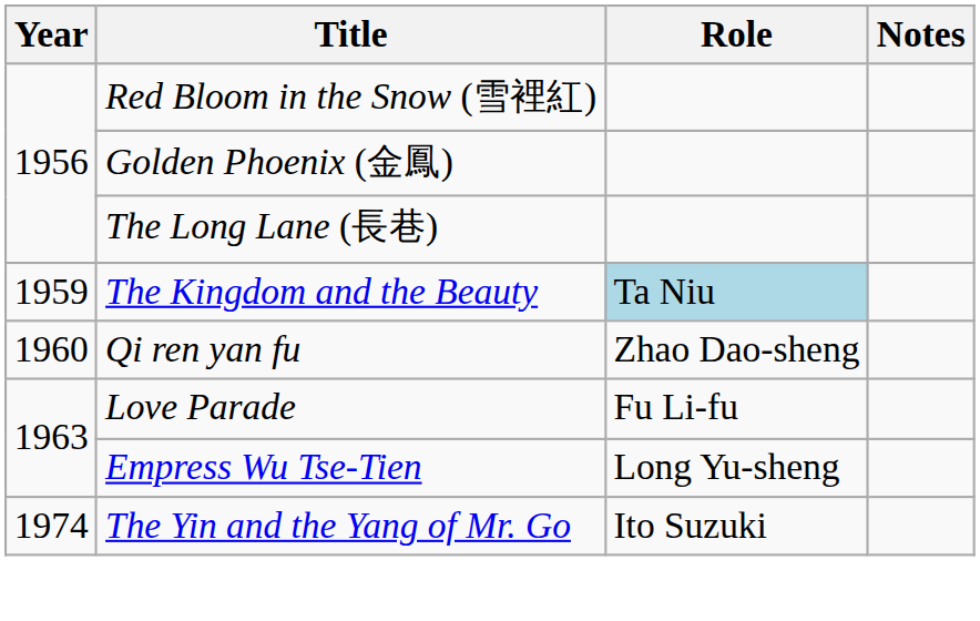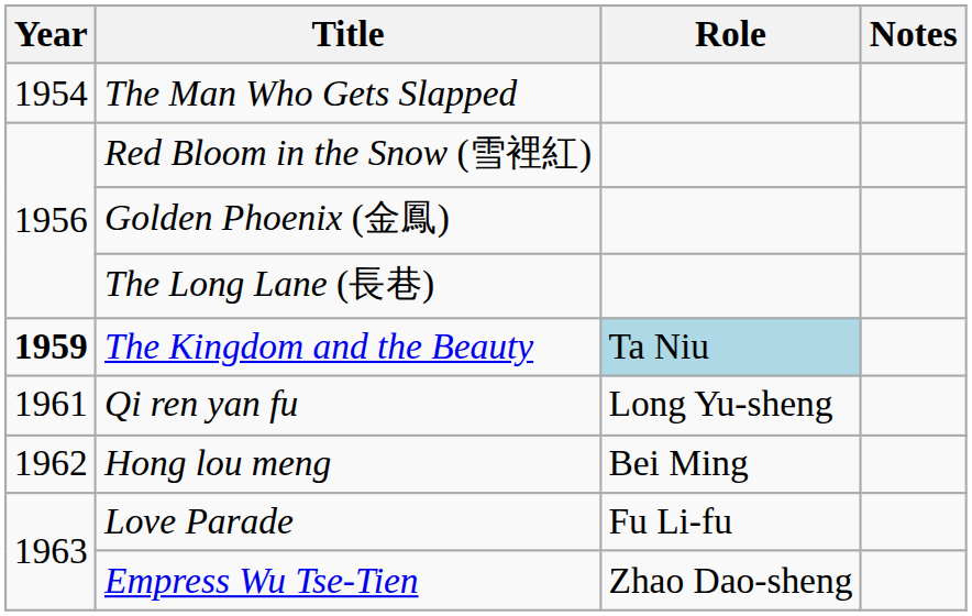+ row: 1954 | The Man Who Gets Slapped
The Kingdom and the Beauty | Year: normal -> bold
Qi ren yan fu | Year: 1960 -> 1961
Qi ren yan fu | Role: Zhao Dao-sheng -> Long Yu-sheng
+ row: 1962 | Hong lou meng | Bei Ming
Empress Wu Tse-Tien | Role: Long Yu-sheng -> Zhao Dao-sheng
- row: 1974 | The Yin and the Yang of Mr. Go | Ito Suzuki
